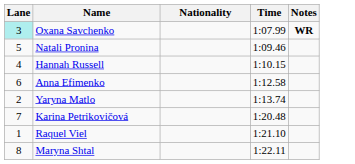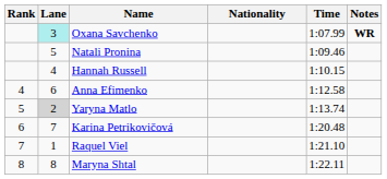+ column: Rank | 4 | 5 | 6 | 7 | 8
Yaryna Matlo | Lane: no background -> lightgrey background
